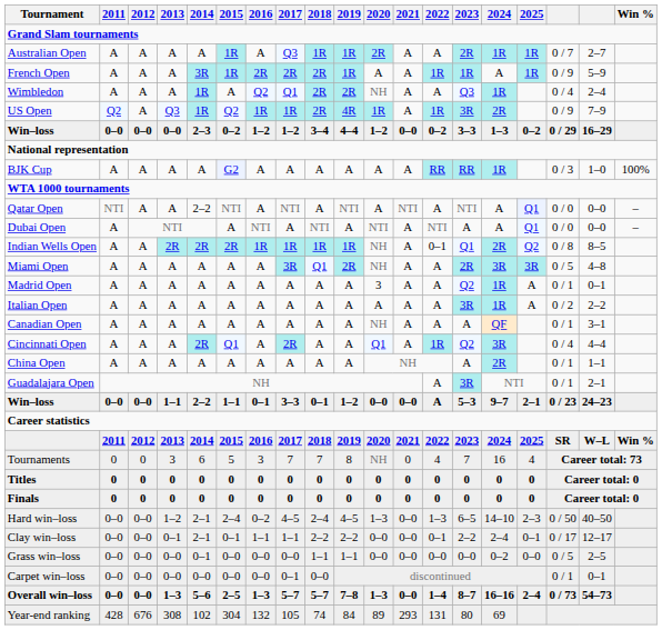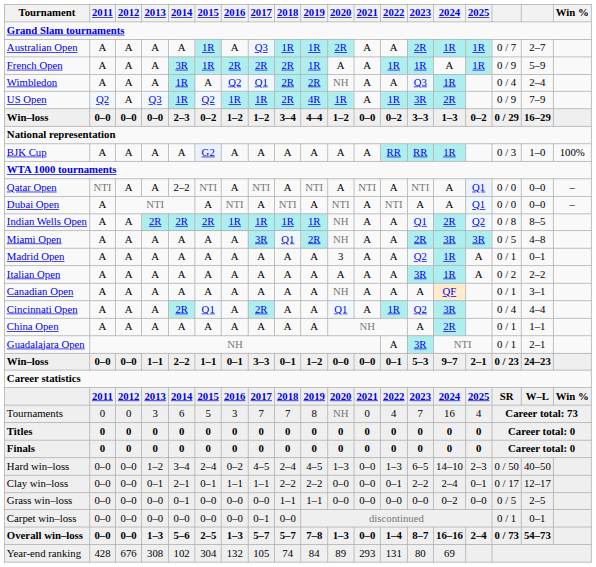Indian Wells Open | 2022: 0–1 -> A
Win–loss / 1–1 | 2022: A -> 0–1
Hard win–loss | 2014: 2–1 -> 3–4
